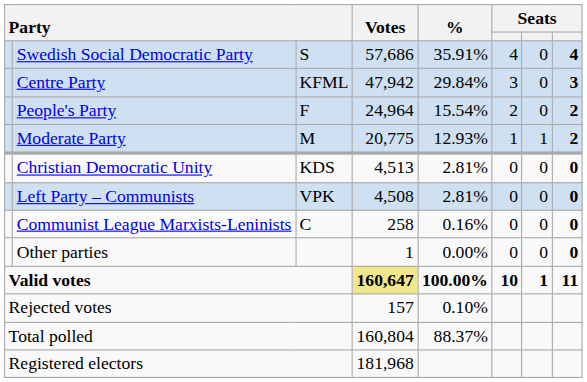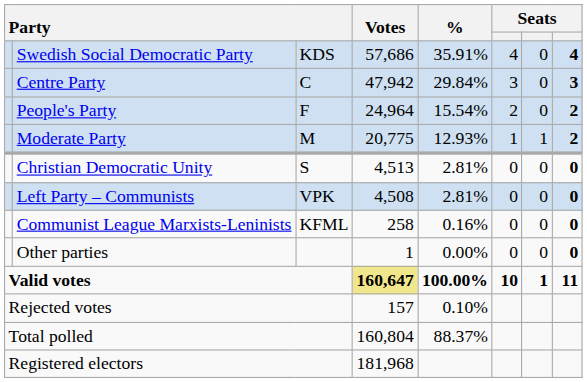Swedish Social Democratic Party | column 3: S -> KDS
Centre Party | column 3: KFML -> C
Christian Democratic Unity | column 3: KDS -> S
Communist League Marxists-Leninists | column 3: C -> KFML
